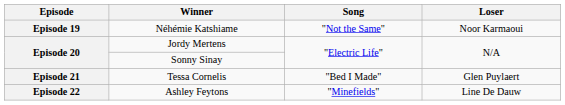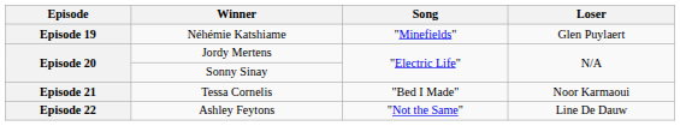Néhémie Katshiame | Song: "Not the Same" -> "Minefields"
Néhémie Katshiame | Loser: Noor Karmaoui -> Glen Puylaert
Tessa Cornelis | Loser: Glen Puylaert -> Noor Karmaoui
Ashley Feytons | Song: "Minefields" -> "Not the Same"
